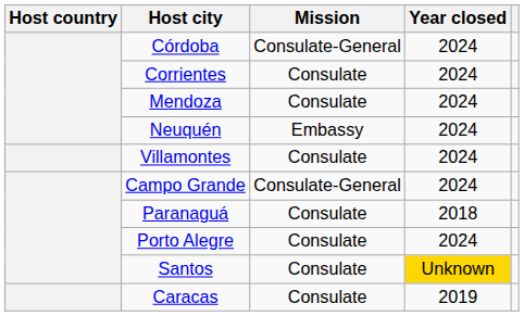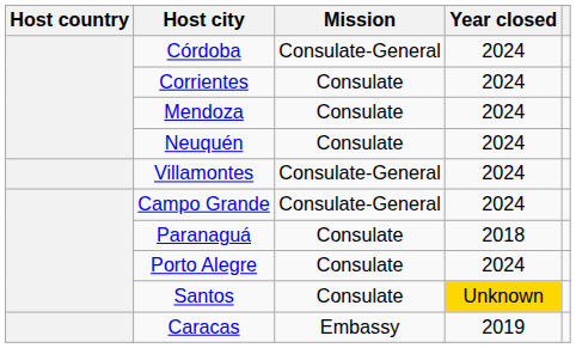Neuquén | Mission: Embassy -> Consulate
Villamontes | Mission: Consulate -> Consulate-General
Caracas | Mission: Consulate -> Embassy
